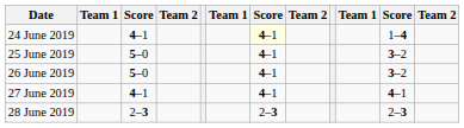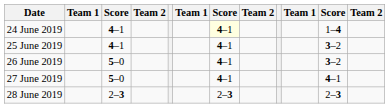25 June 2019 | column 3: 5–0 -> 4–1
27 June 2019 | column 3: 4–1 -> 5–0
